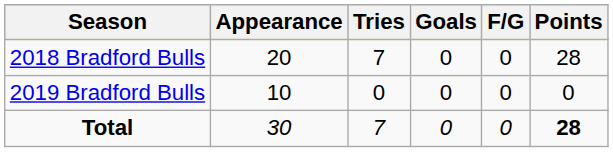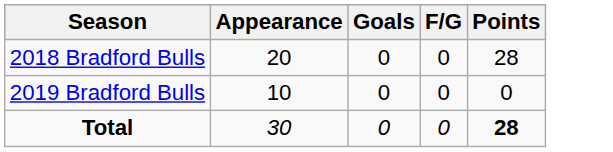- column: Tries | 7 | 0 | 7
